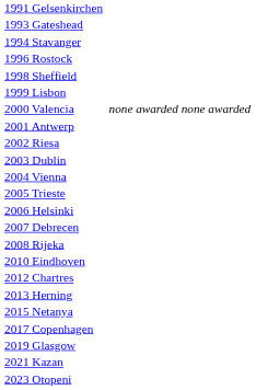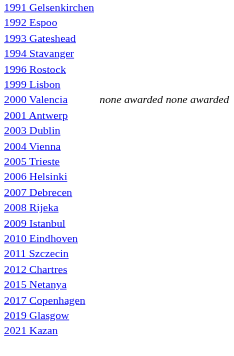+ row: 1992 Espoo
- row: 1998 Sheffield
- row: 2002 Riesa
+ row: 2009 Istanbul
+ row: 2011 Szczecin
- row: 2013 Herning
- row: 2023 Otopeni
